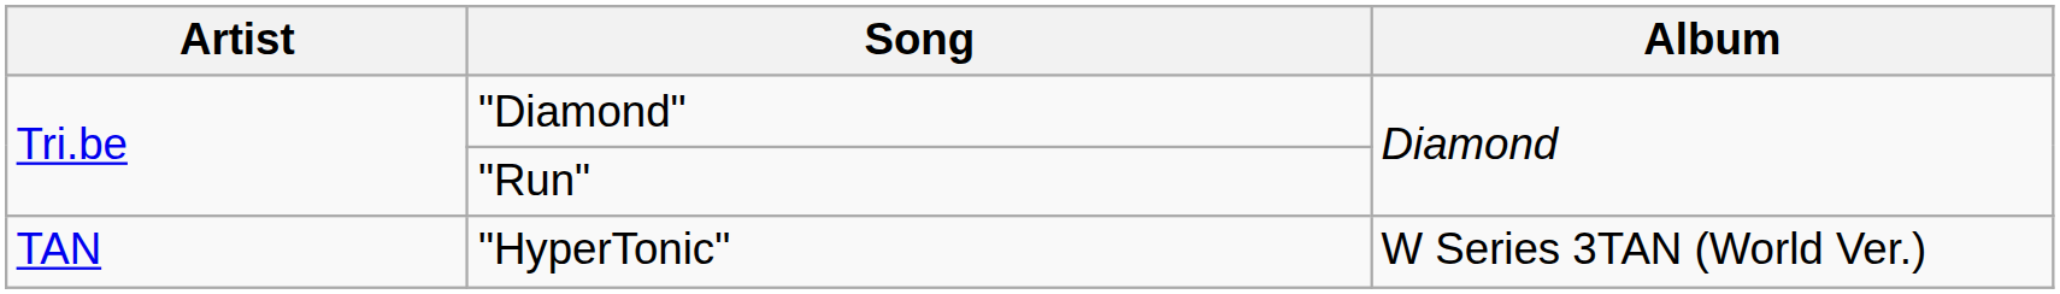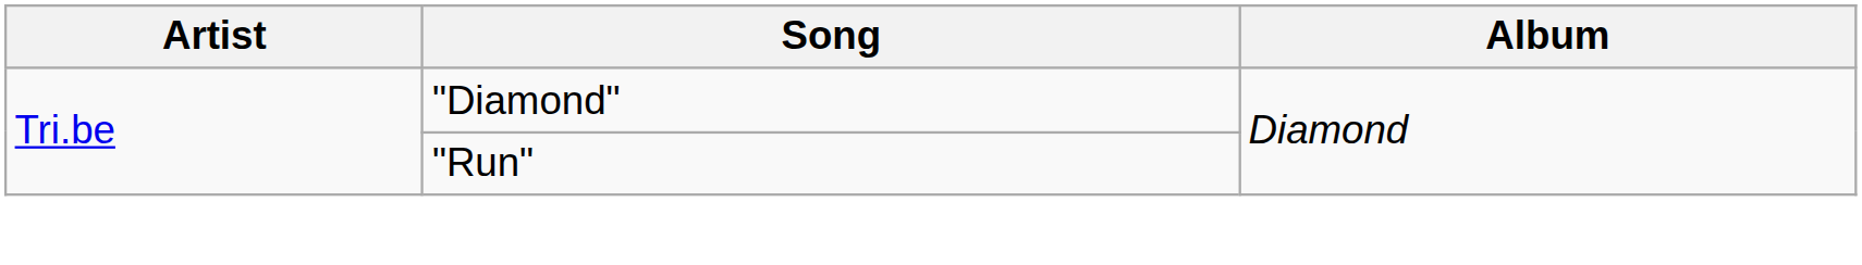- row: TAN | "HyperTonic" | W Series 3TAN (World Ver.)
